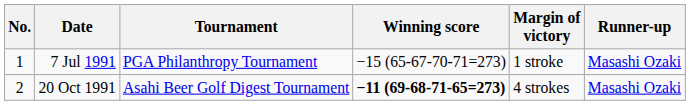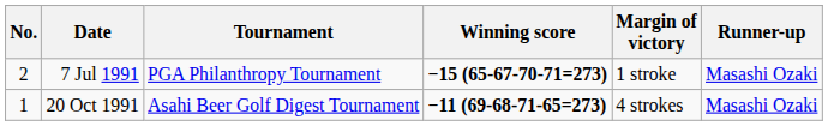7 Jul 1991 | No.: 1 -> 2
7 Jul 1991 | Winning score: normal -> bold
20 Oct 1991 | No.: 2 -> 1
